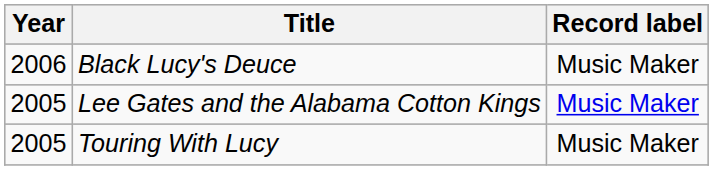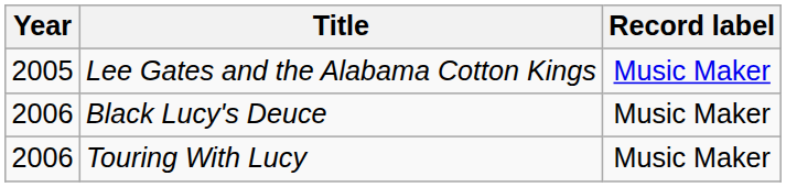rows swapped: Lee Gates and the Alabama Cotton Kings <-> Black Lucy's Deuce
Touring With Lucy | Year: 2005 -> 2006
